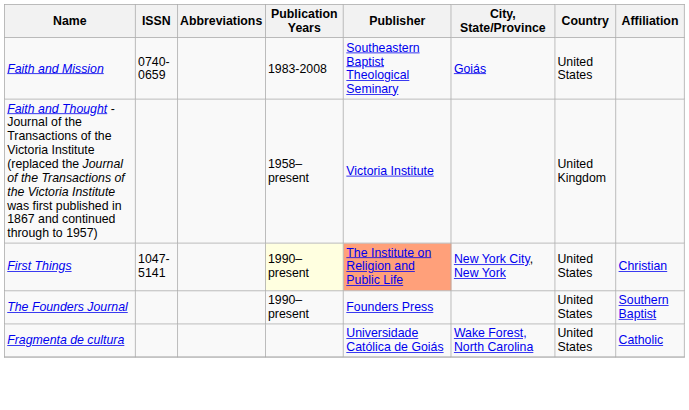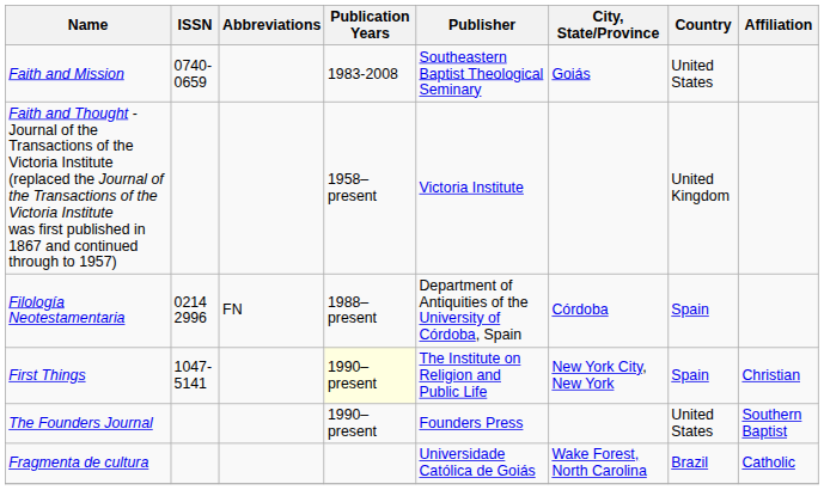+ row: Filología Neotestamentaria | 0214 2996 | FN | 1988–present | Department of Antiquities of the University of Córdoba, Spain | Córdoba | Spain
First Things | Publisher: lightsalmon background -> no background
First Things | Country: United States -> Spain
Fragmenta de cultura | Country: United States -> Brazil
